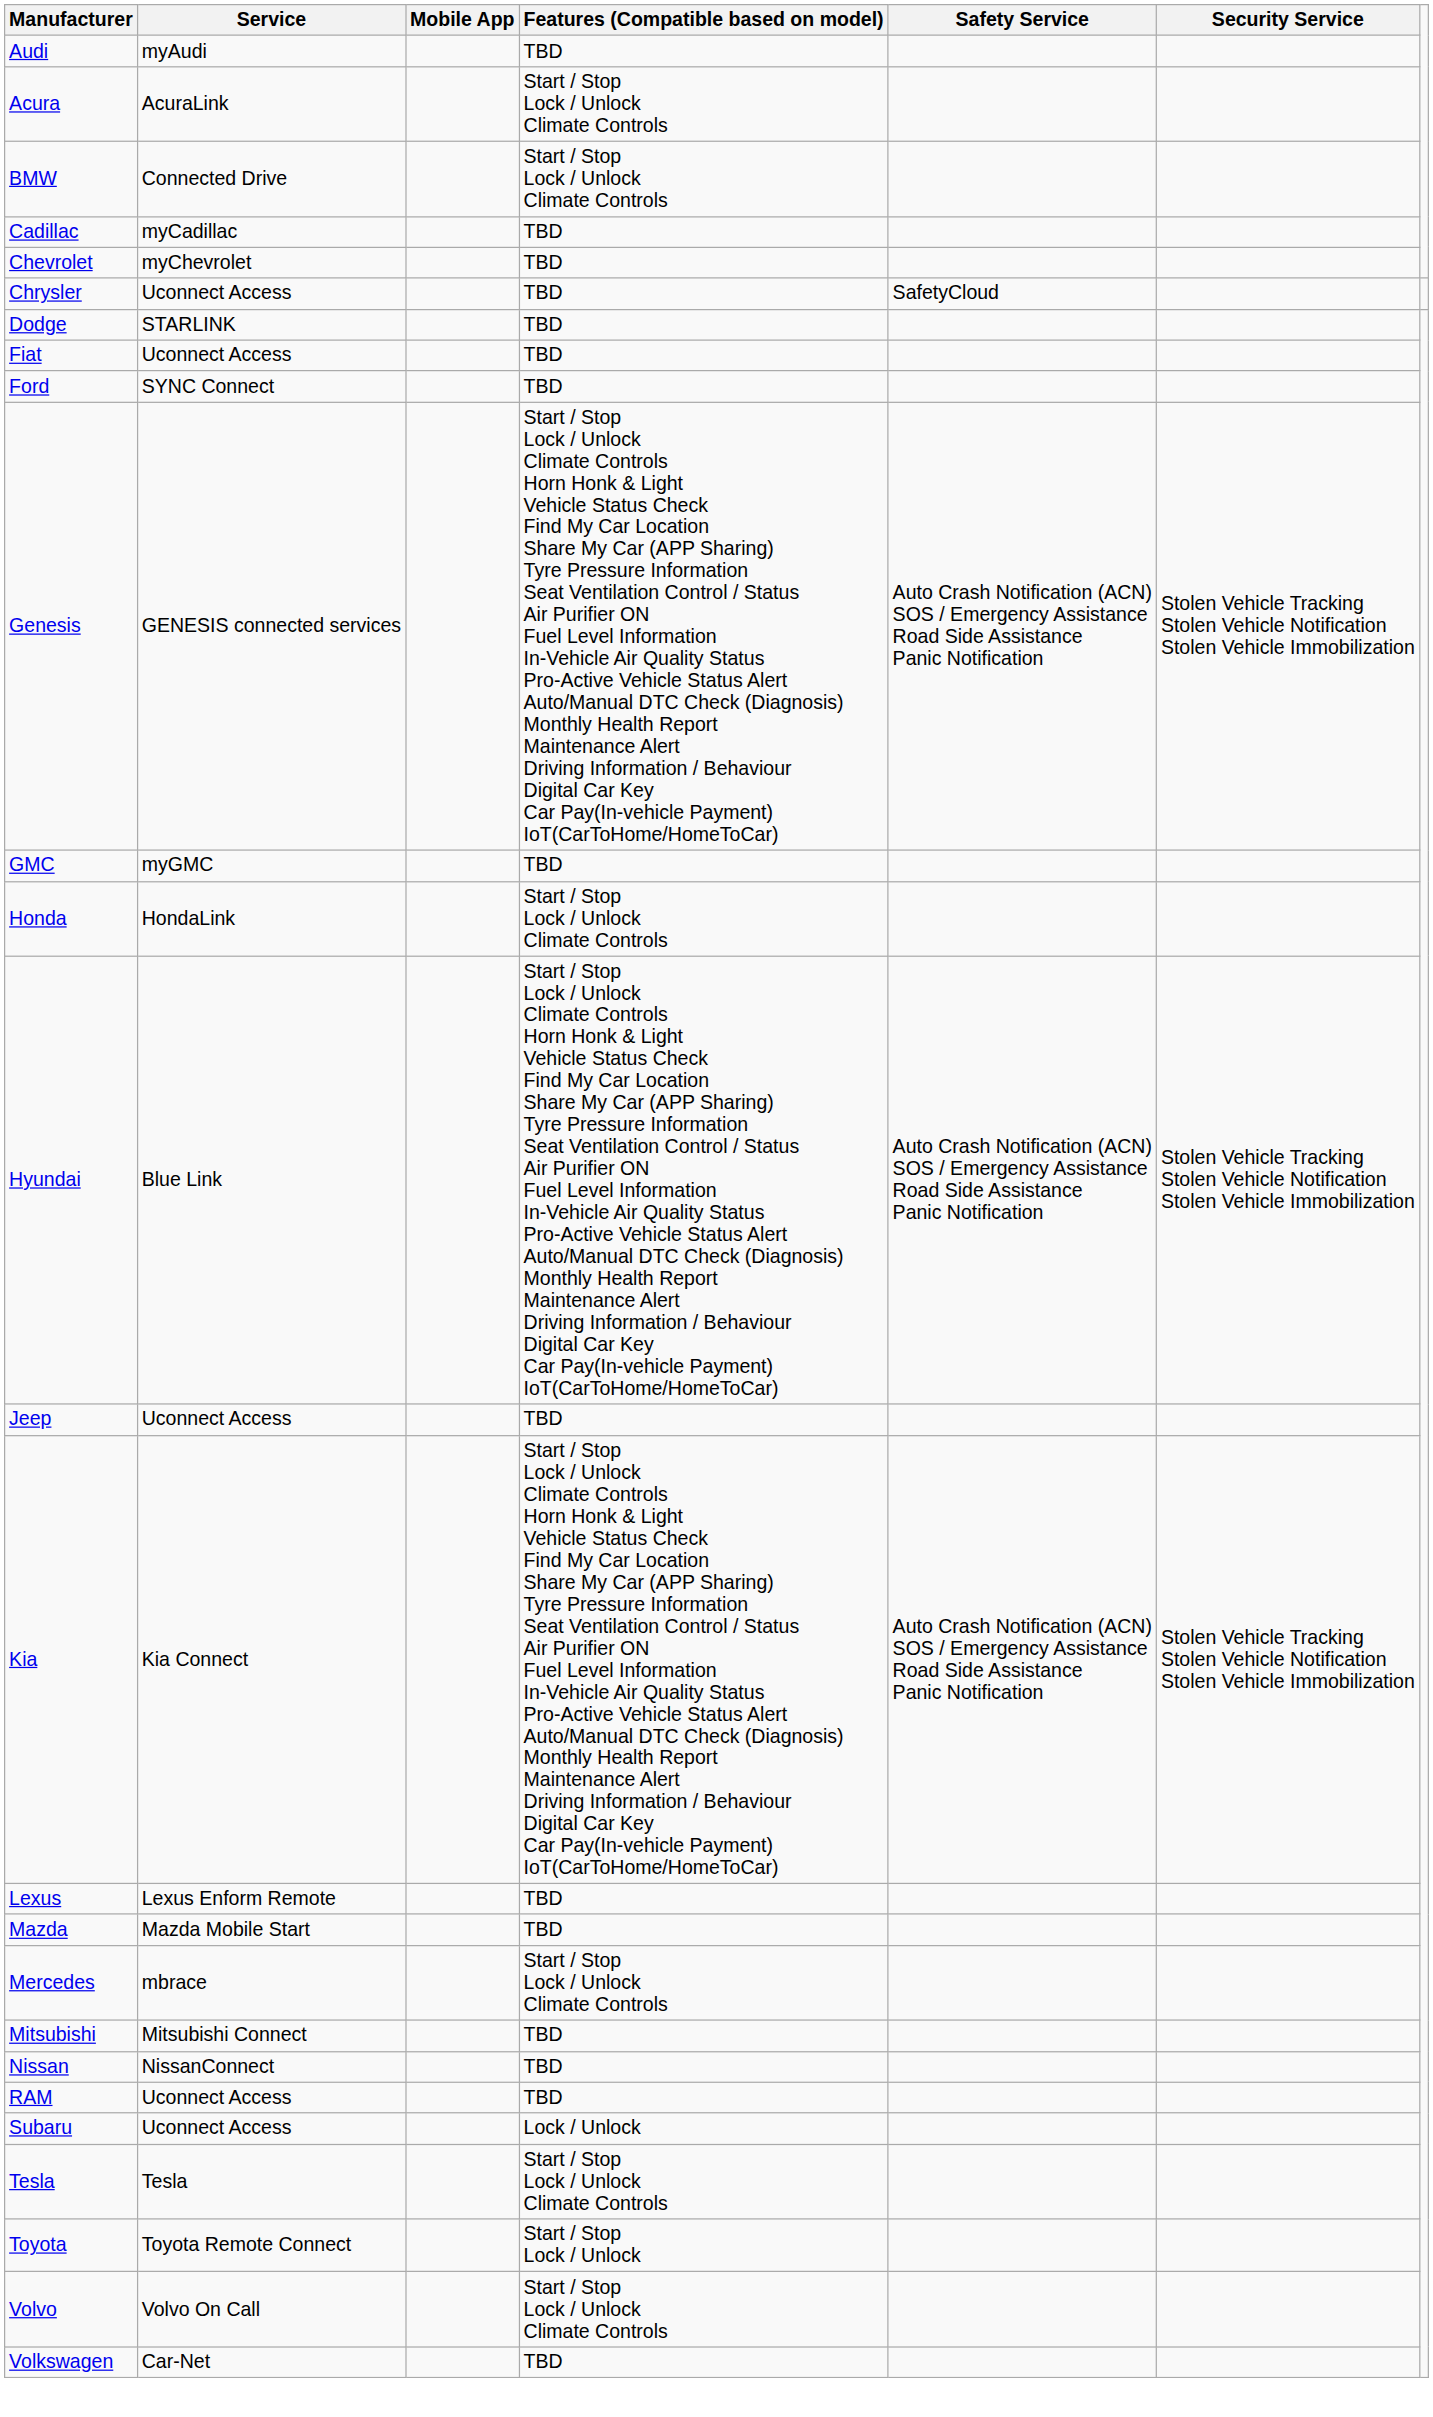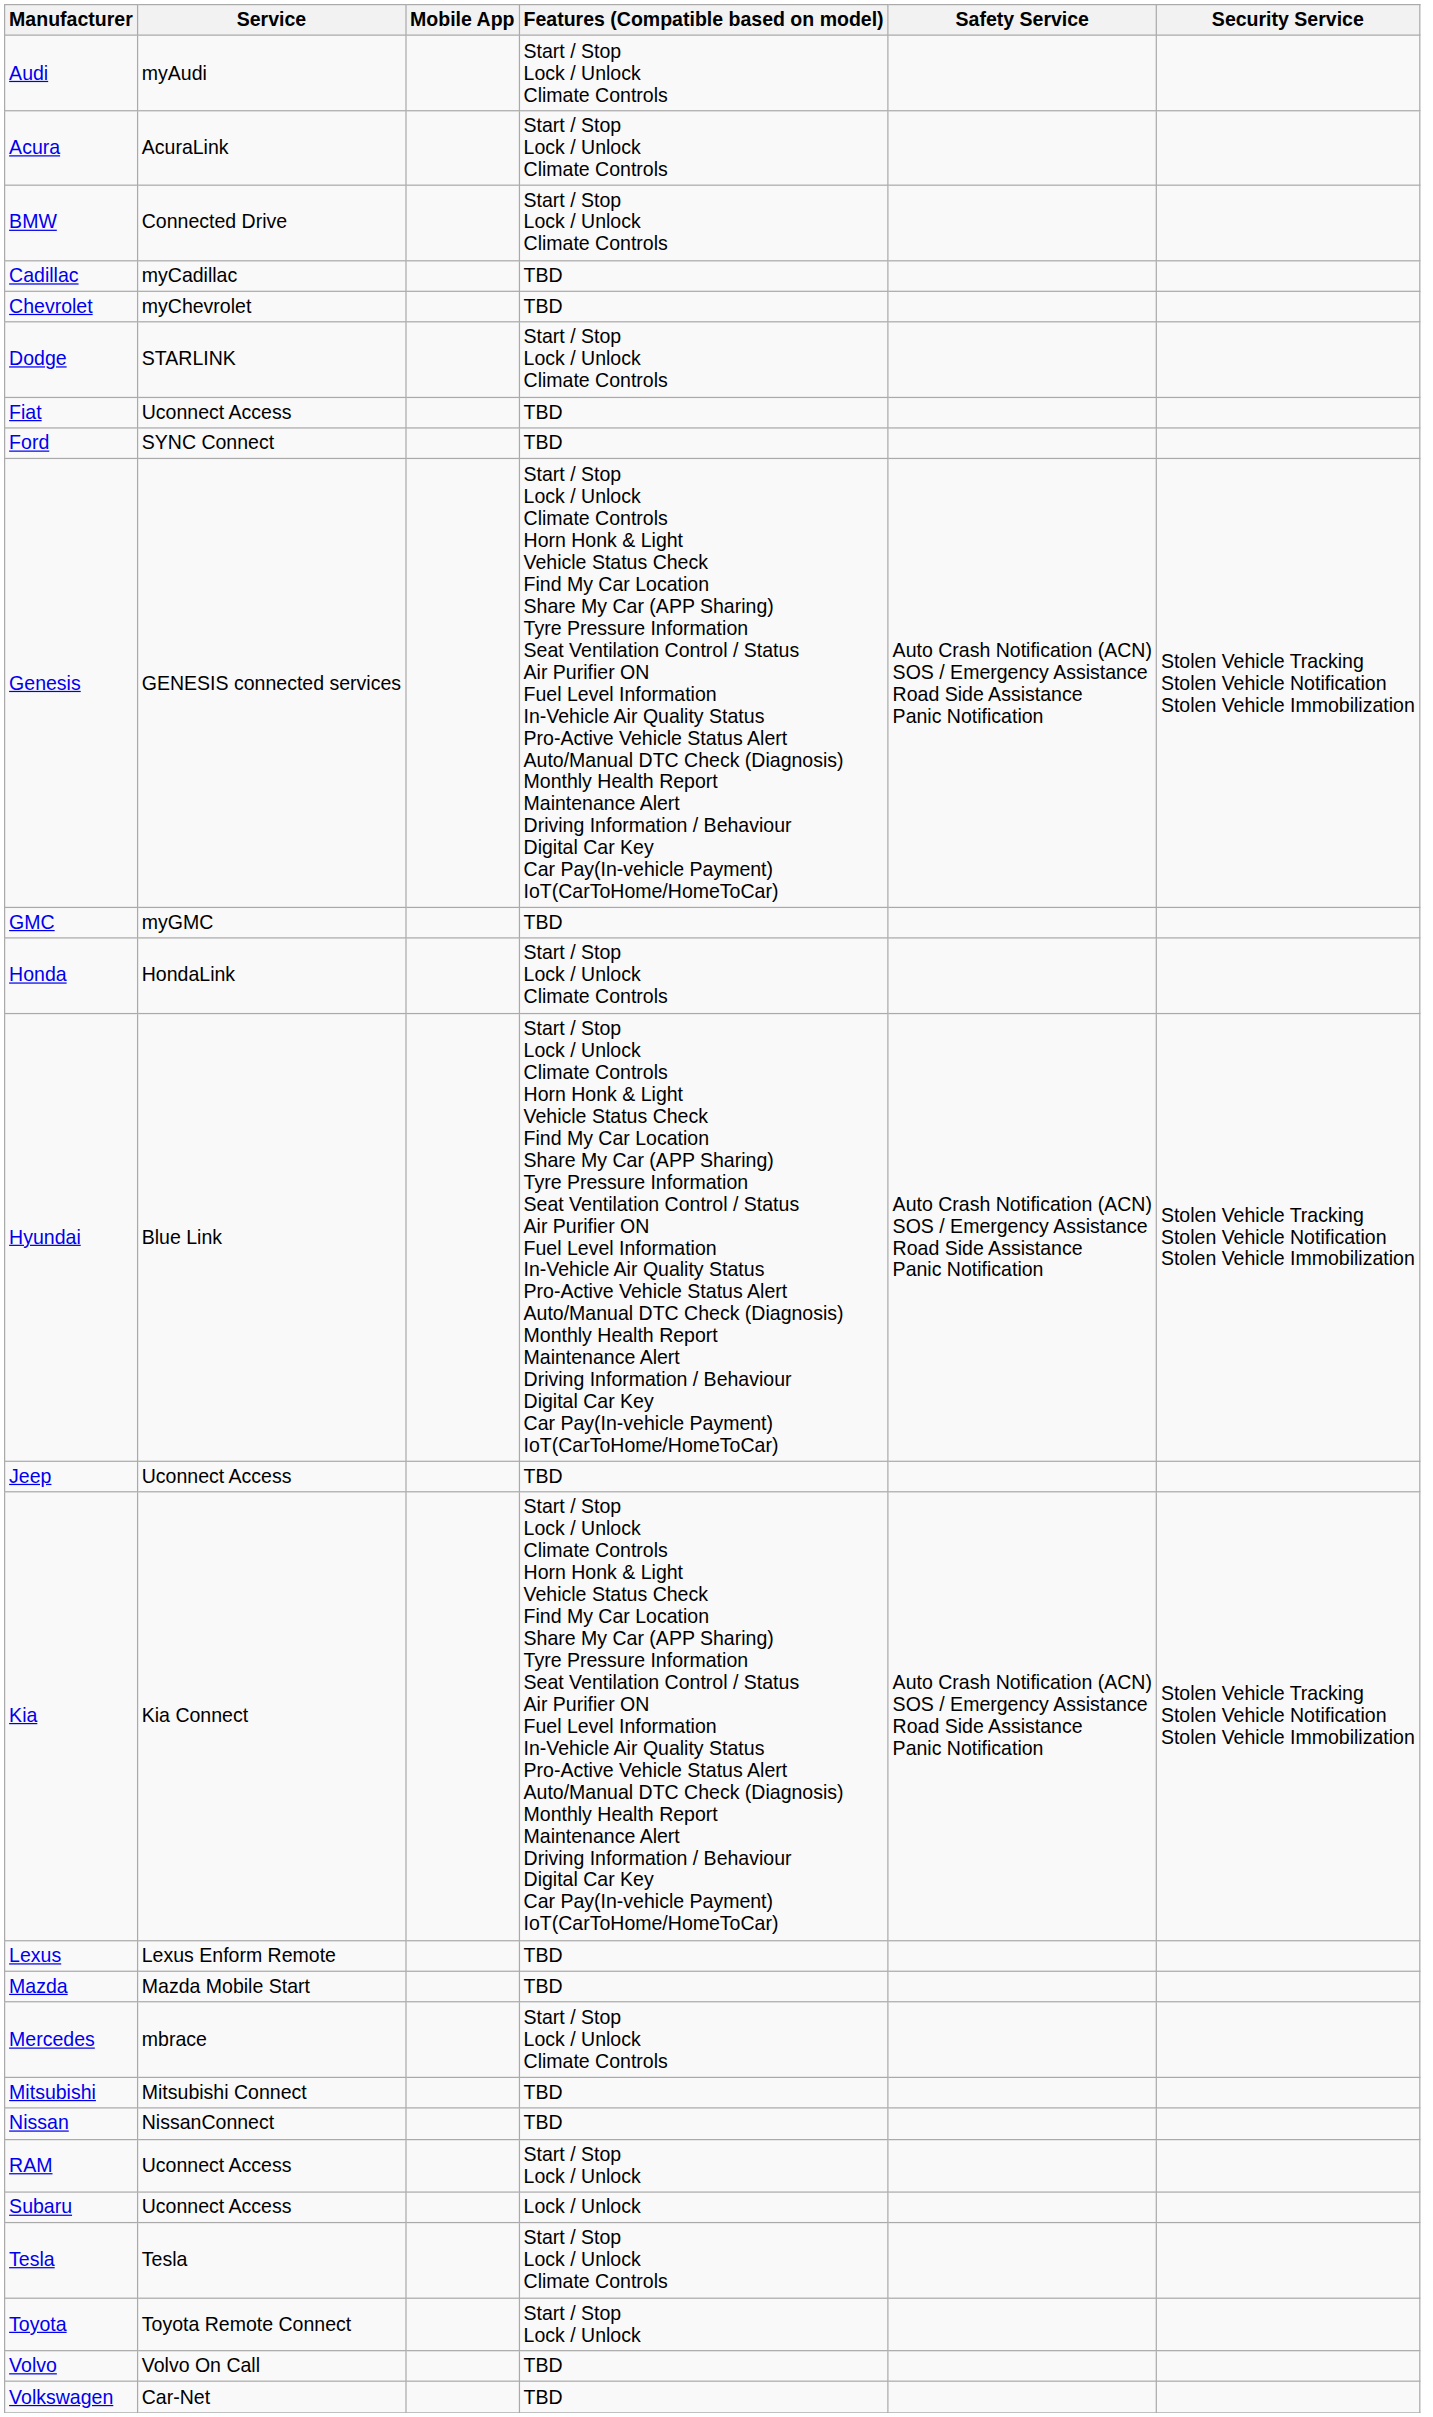Audi | Features (Compatible based on model): TBD -> Start / Stop Lock / Unlock Climate Controls
- row: Chrysler | Uconnect Access | TBD | SafetyCloud
Dodge | Features (Compatible based on model): TBD -> Start / Stop Lock / Unlock Climate Controls
RAM | Features (Compatible based on model): TBD -> Start / Stop Lock / Unlock
Volvo | Features (Compatible based on model): Start / Stop Lock / Unlock Climate Controls -> TBD
